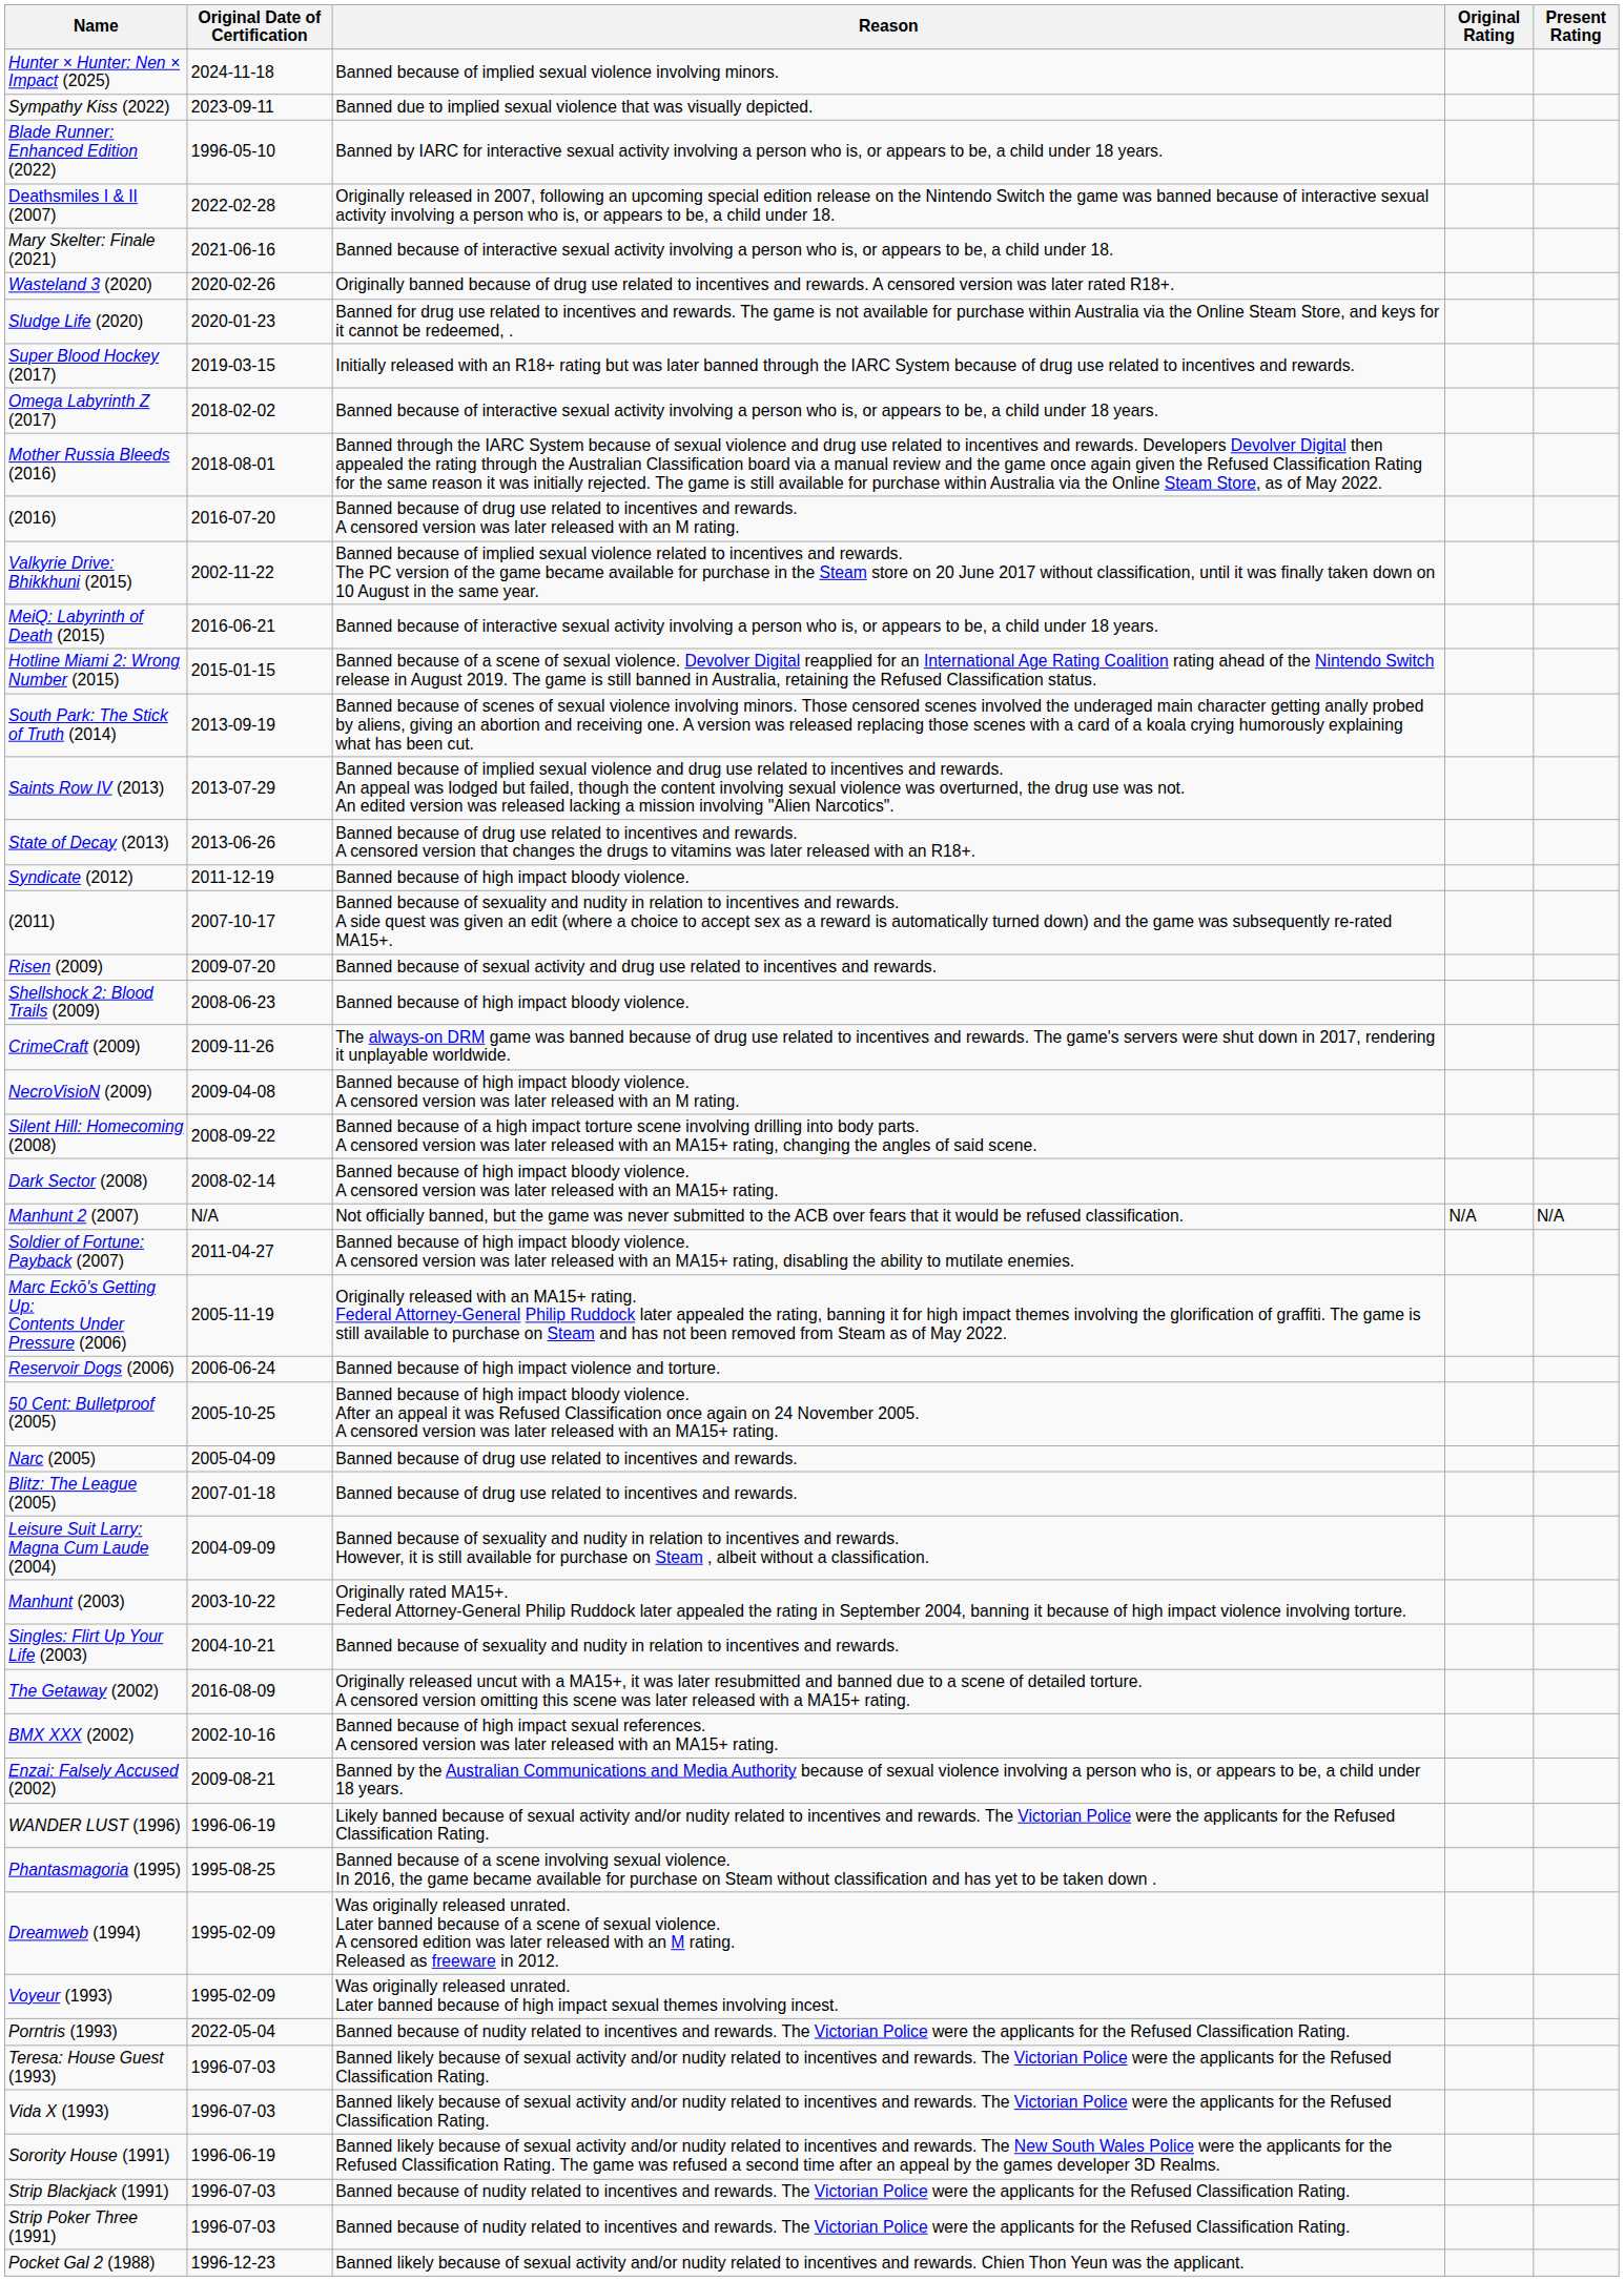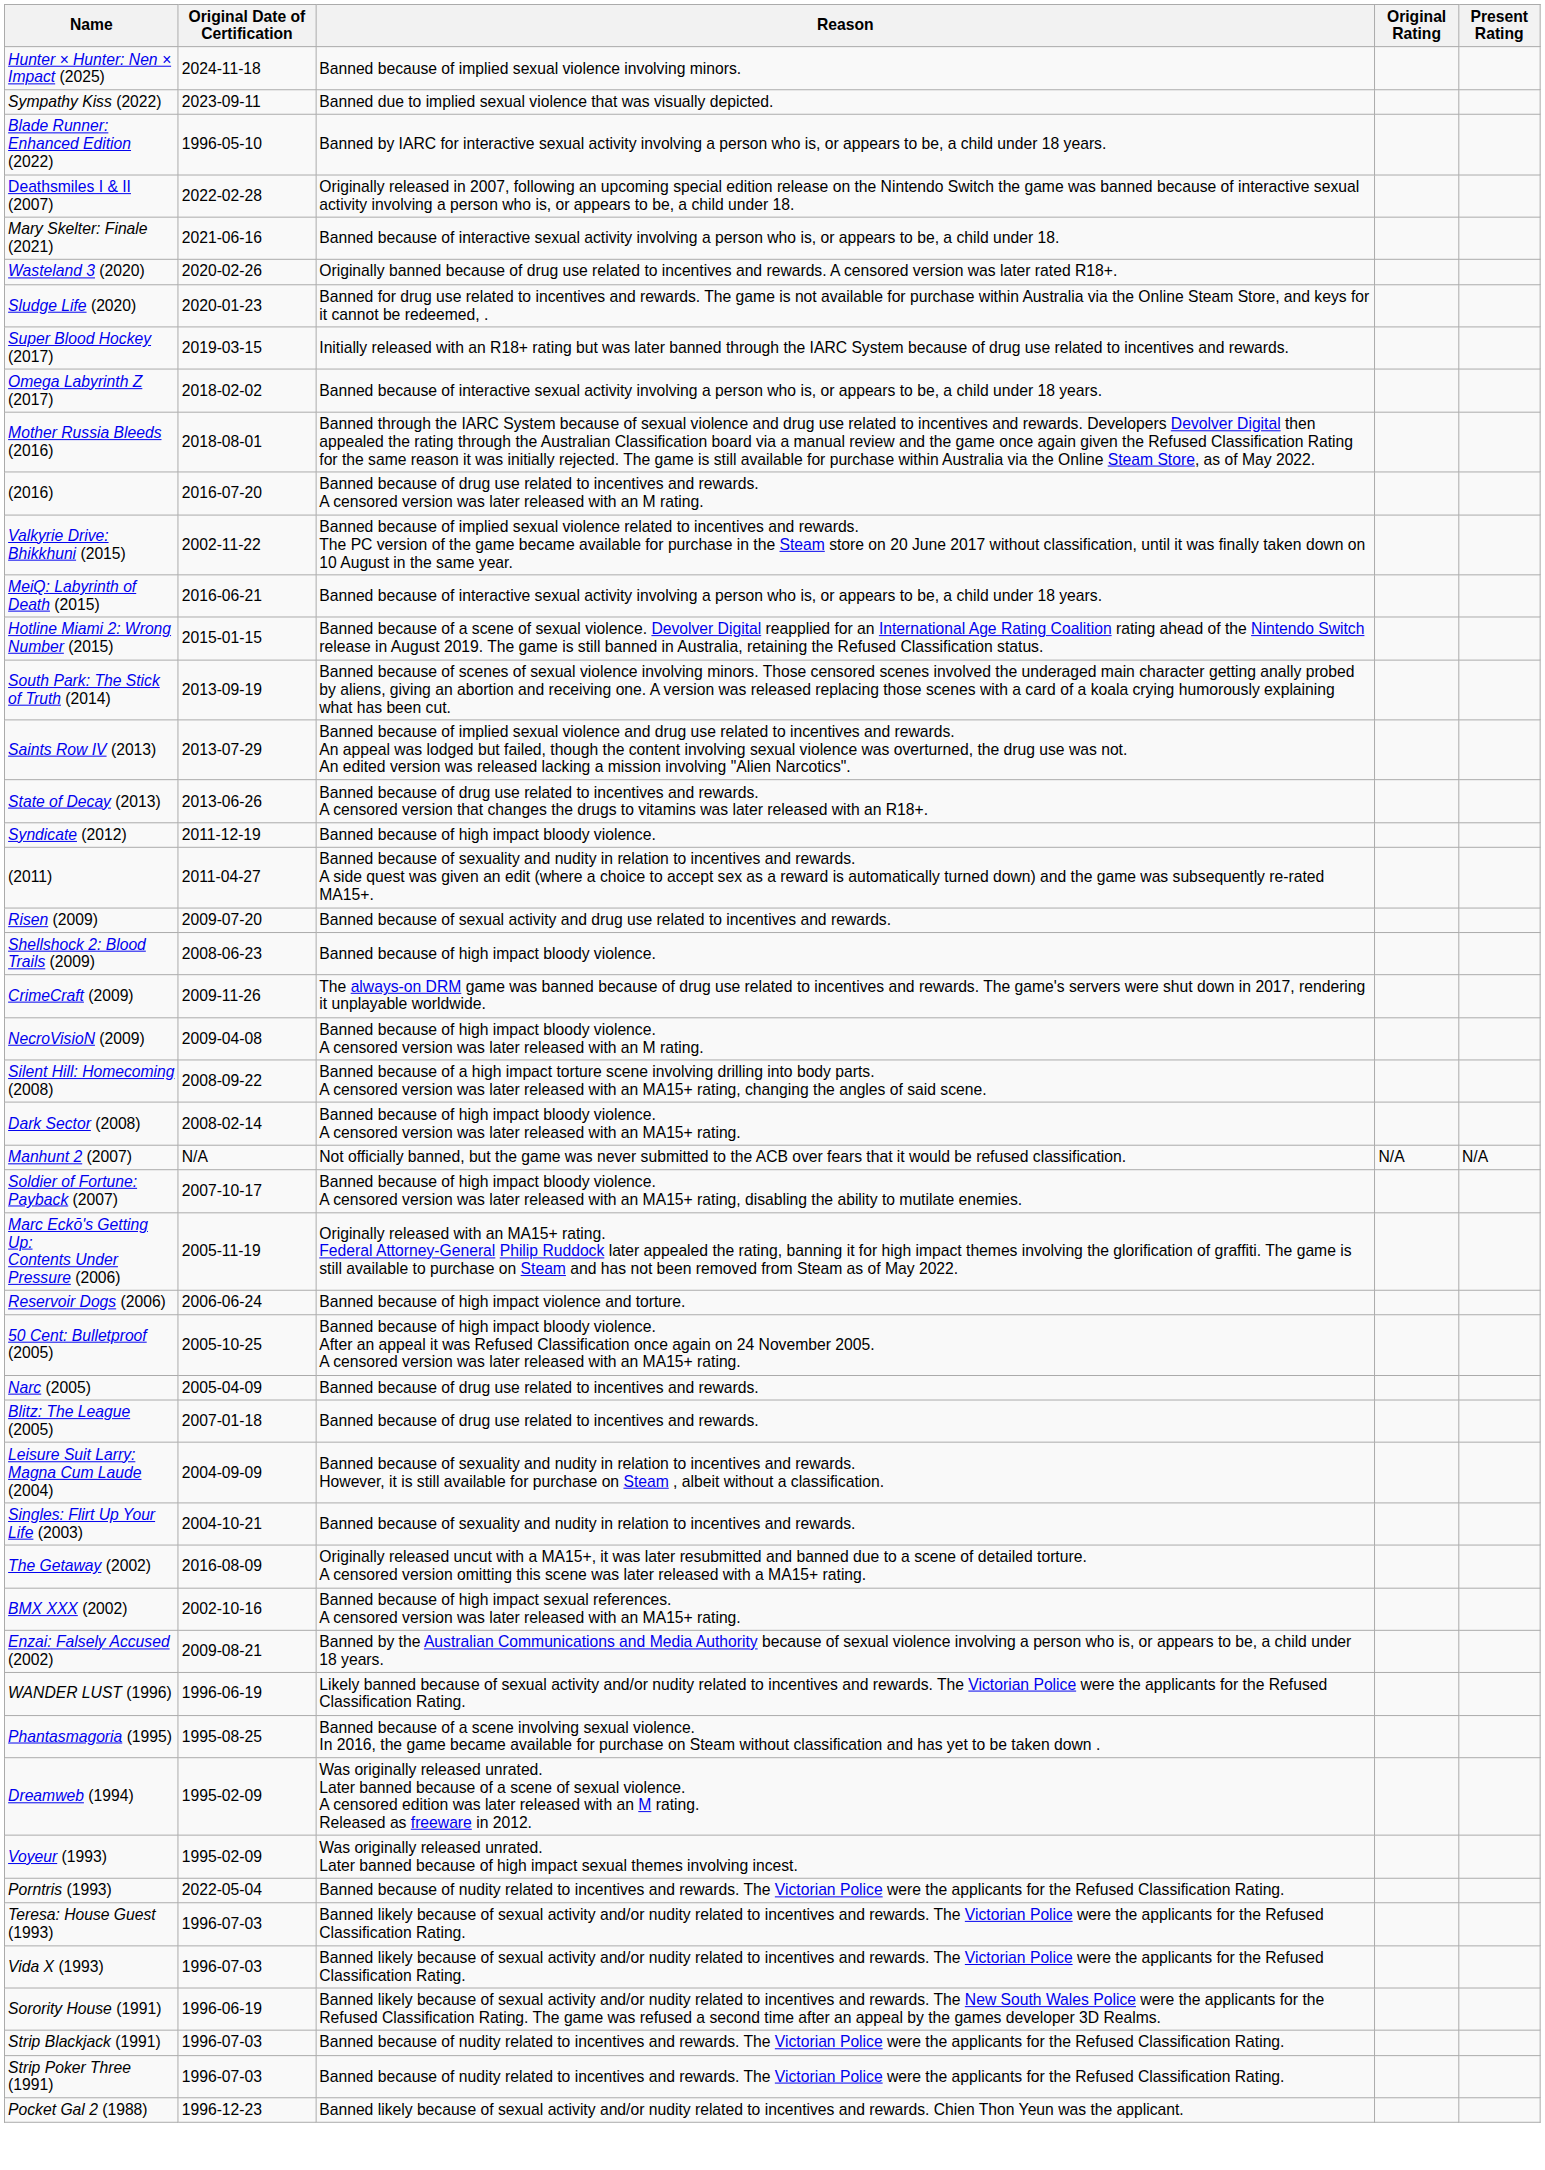(2011) | Original Date of Certification: 2007-10-17 -> 2011-04-27
Soldier of Fortune: Payback (2007) | Original Date of Certification: 2011-04-27 -> 2007-10-17
- row: Manhunt (2003) | 2003-10-22 | Originally rated MA15+. Federal Attorney-General Philip Ruddock later appealed the rating in September 2004, banning it because of high impact violence involving torture.
